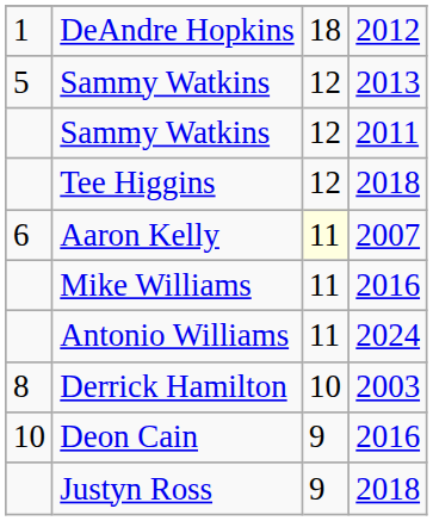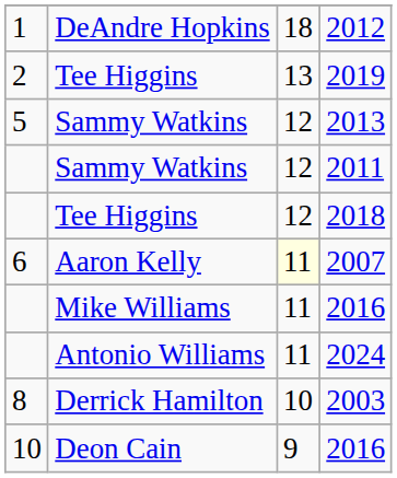+ row: 2 | Tee Higgins | 13 | 2019
- row: Justyn Ross | 9 | 2018
